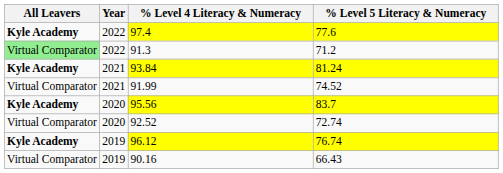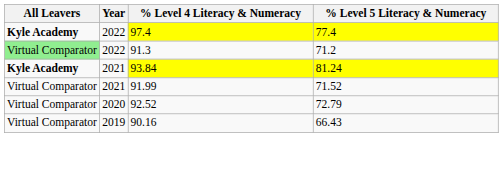97.4 | % Level 5 Literacy & Numeracy: 77.6 -> 77.4
91.99 | % Level 5 Literacy & Numeracy: 74.52 -> 71.52
- row: Kyle Academy | 2020 | 95.56 | 83.7
92.52 | % Level 5 Literacy & Numeracy: 72.74 -> 72.79
- row: Kyle Academy | 2019 | 96.12 | 76.74
